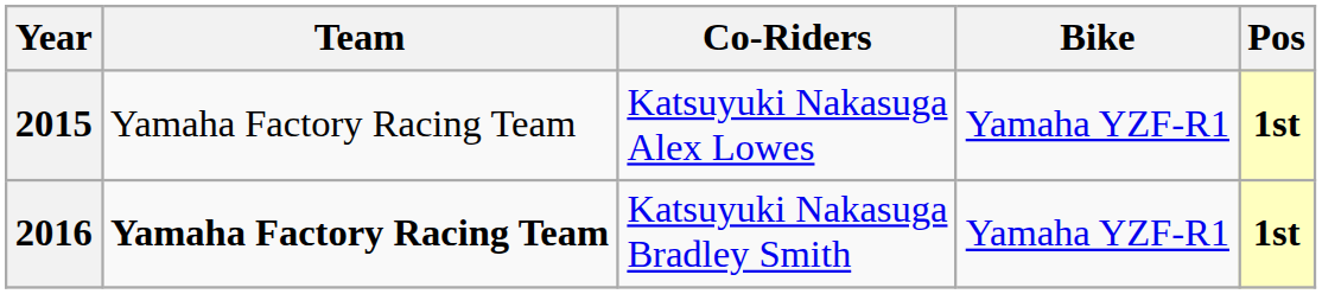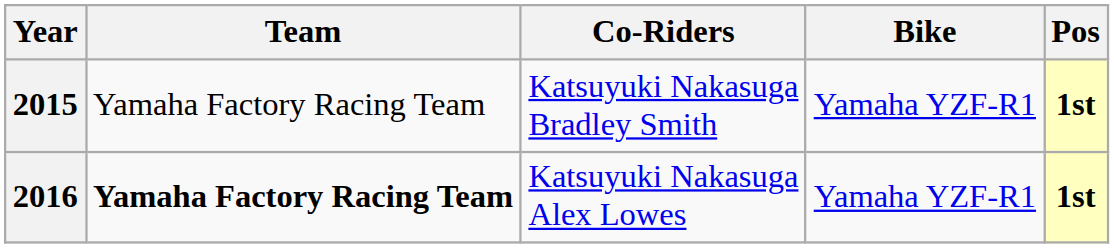2015 | Co-Riders: Katsuyuki Nakasuga Alex Lowes -> Katsuyuki Nakasuga Bradley Smith
2016 | Co-Riders: Katsuyuki Nakasuga Bradley Smith -> Katsuyuki Nakasuga Alex Lowes
